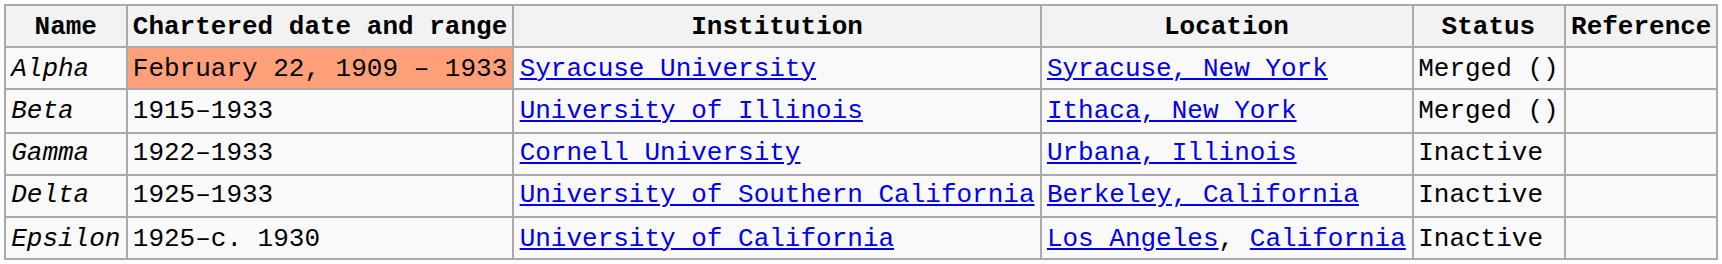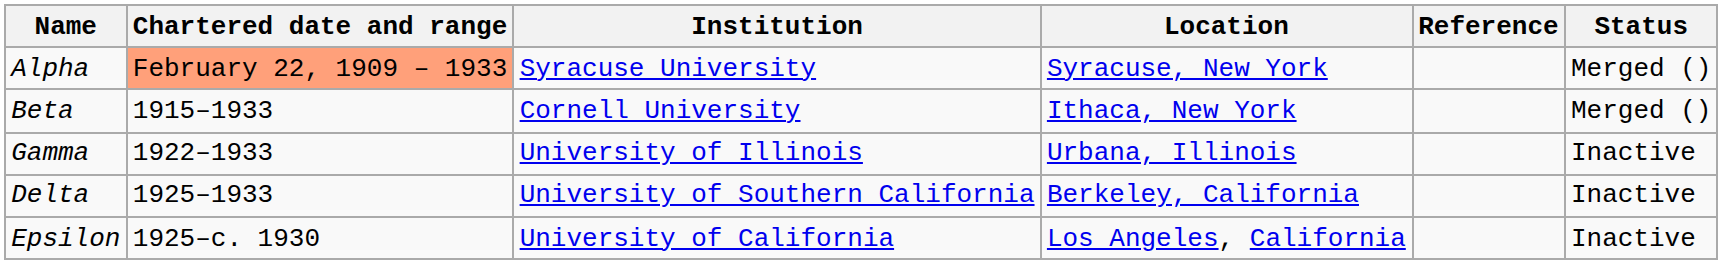columns swapped: Status <-> Reference
Beta | Institution: University of Illinois -> Cornell University
Gamma | Institution: Cornell University -> University of Illinois
